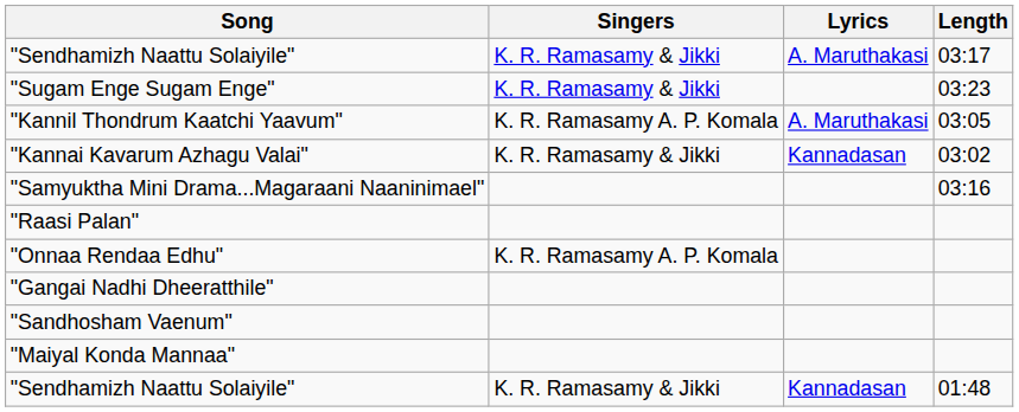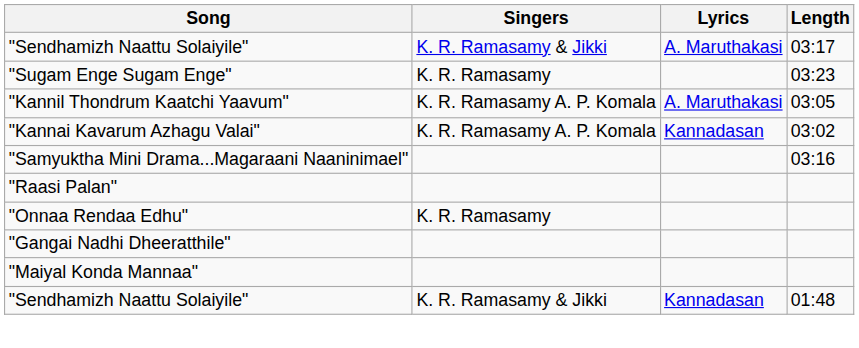"Sugam Enge Sugam Enge" | Singers: K. R. Ramasamy & Jikki -> K. R. Ramasamy
"Kannai Kavarum Azhagu Valai" | Singers: K. R. Ramasamy & Jikki -> K. R. Ramasamy A. P. Komala
"Onnaa Rendaa Edhu" | Singers: K. R. Ramasamy A. P. Komala -> K. R. Ramasamy
- row: "Sandhosham Vaenum"
